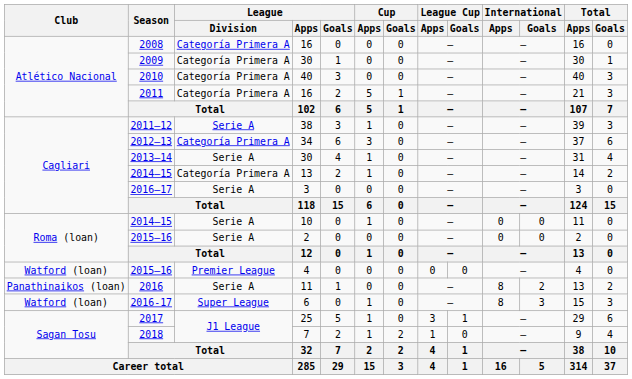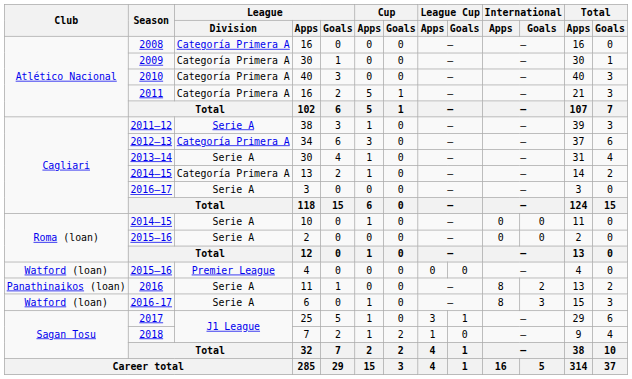2016-17 | League / Division: Super League -> Serie A
